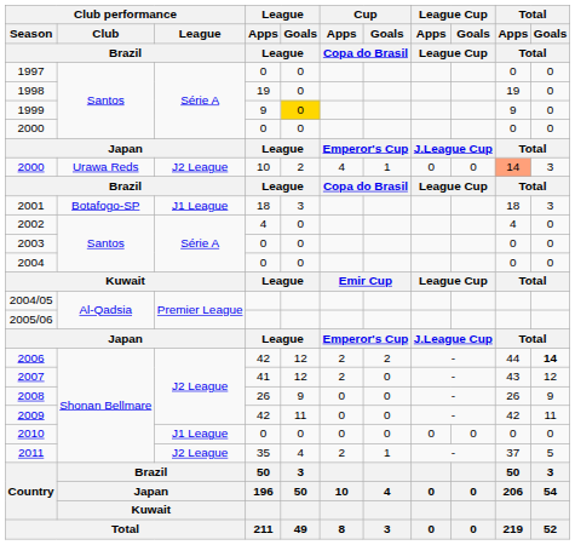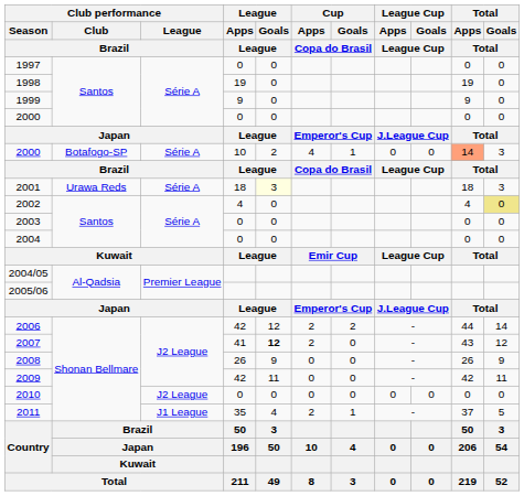1999 | League / Goals / League: gold background -> no background
2000 / 10 | Club performance / Club / Brazil: Urawa Reds -> Botafogo-SP
2000 / 10 | Club performance / League / Brazil: J2 League -> Série A
2001 | Club performance / Club / Brazil: Botafogo-SP -> Urawa Reds
2001 | Club performance / League / Brazil: J1 League -> Série A
2001 | League / Goals / League: no background -> lightyellow background
2002 | Total / Goals / Total: no background -> khaki background
2006 | Total / Goals / Total: bold -> normal
2007 | League / Goals / League: normal -> bold
2010 | Club performance / League / Brazil: J1 League -> J2 League
2011 | Club performance / League / Brazil: J2 League -> J1 League
